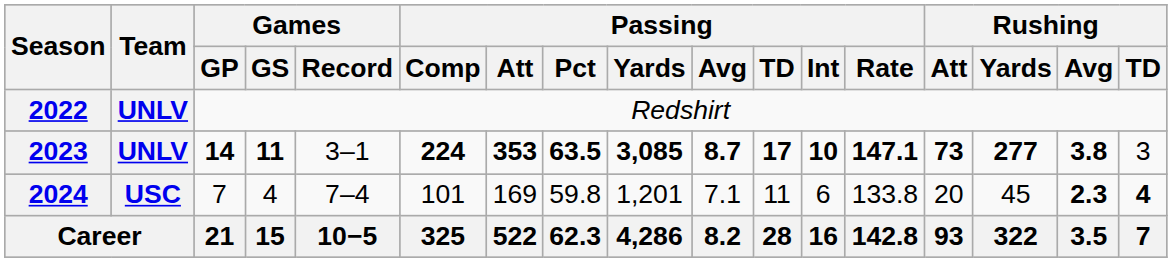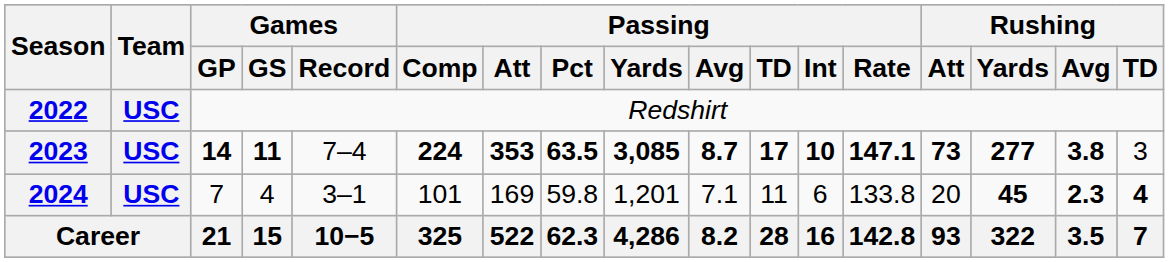2022 | Team: UNLV -> USC
2023 | Team: UNLV -> USC
2023 | Games / Record: 3–1 -> 7–4
2024 | Games / Record: 7–4 -> 3–1
2024 | Rushing / Yards: normal -> bold
